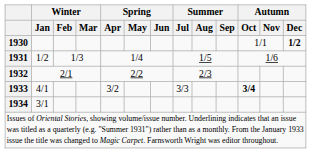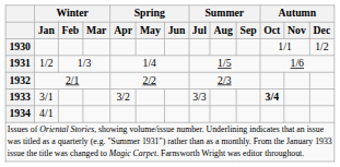1930 | Autumn / Dec: bold -> normal
1933 | Winter / Jan: 4/1 -> 3/1
1934 | Winter / Jan: 3/1 -> 4/1
